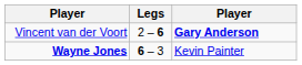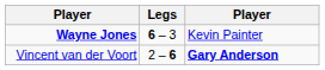rows swapped: Wayne Jones <-> Vincent van der Voort
